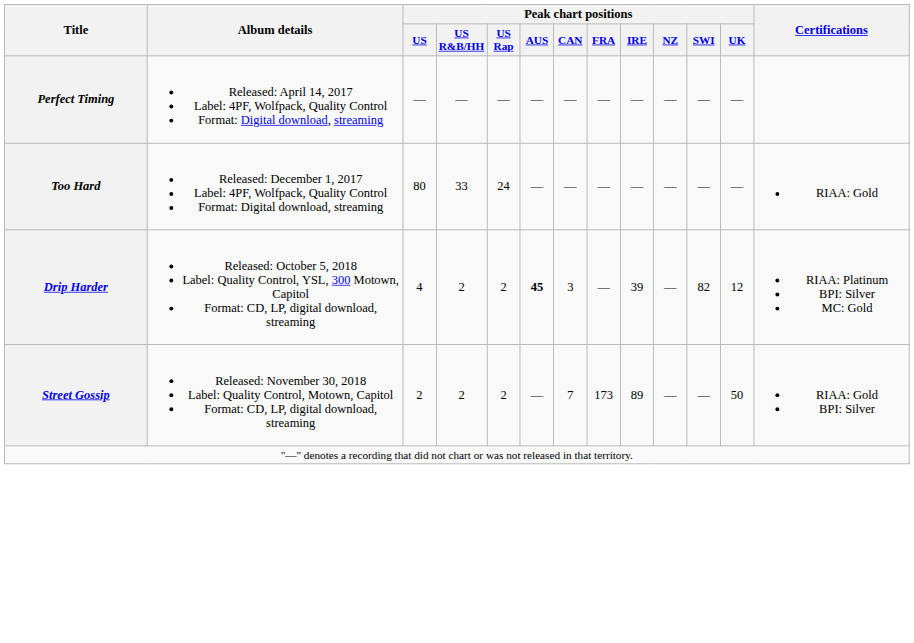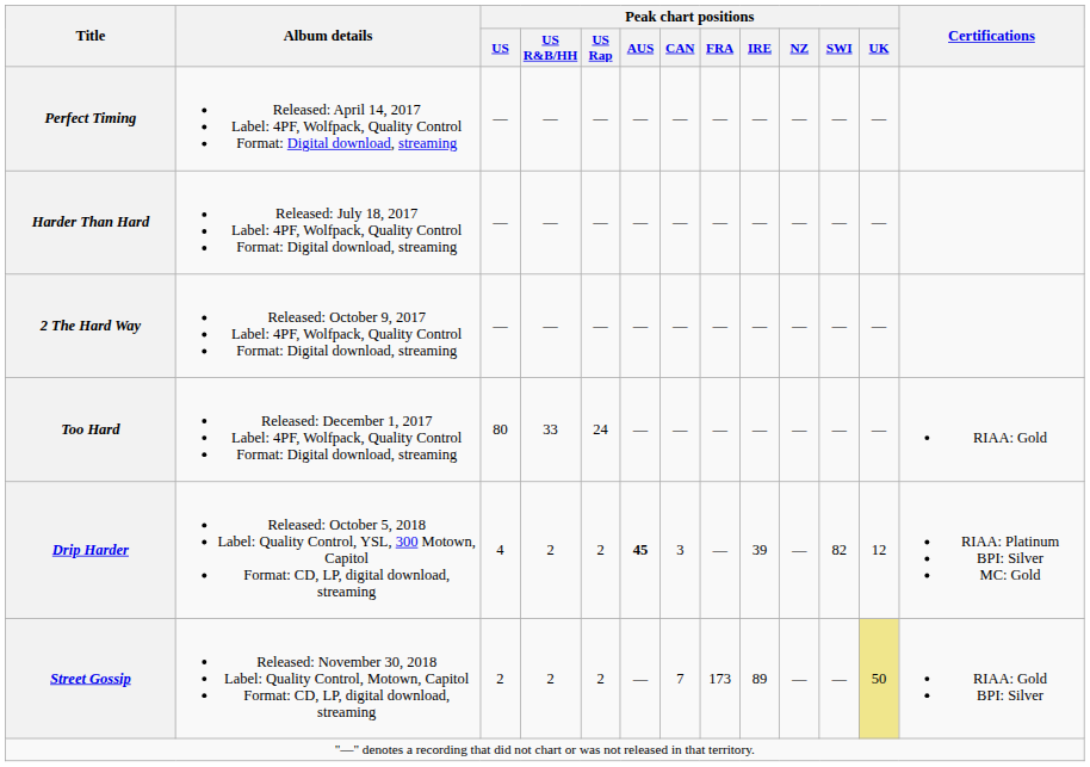+ row: Harder Than Hard | Released: July 18, 2017 Label: 4PF, Wolfpack, Quality Control Format: Digital download, streaming | — | — | — | — | — | — | — | — | — | —
+ row: 2 The Hard Way | Released: October 9, 2017 Label: 4PF, Wolfpack, Quality Control Format: Digital download, streaming | — | — | — | — | — | — | — | — | — | —
Street Gossip | Peak chart positions / UK: no background -> khaki background
